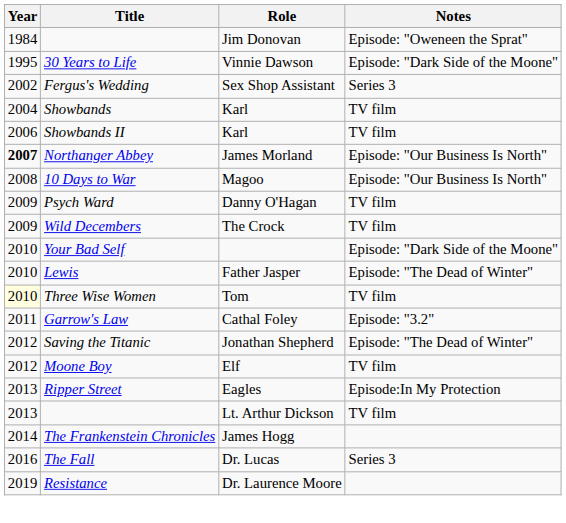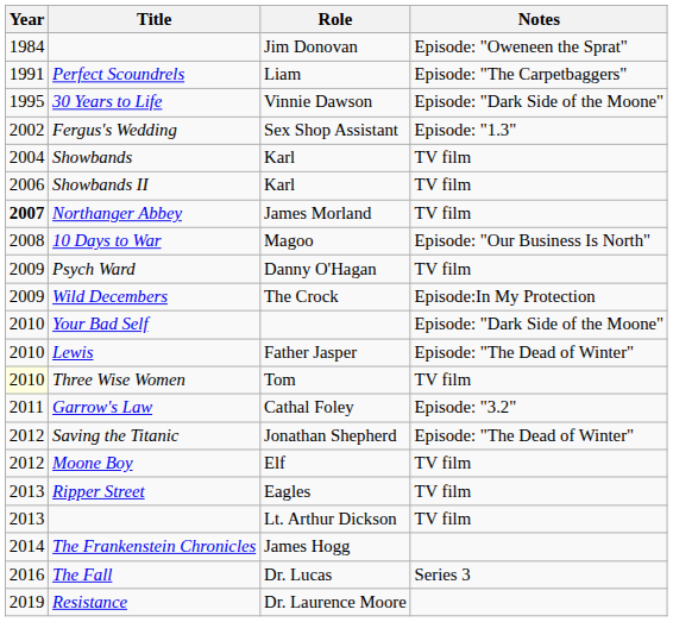+ row: 1991 | Perfect Scoundrels | Liam | Episode: "The Carpetbaggers"
Fergus's Wedding | Notes: Series 3 -> Episode: "1.3"
Northanger Abbey | Notes: Episode: "Our Business Is North" -> TV film
Wild Decembers | Notes: TV film -> Episode:In My Protection
Ripper Street | Notes: Episode:In My Protection -> TV film
